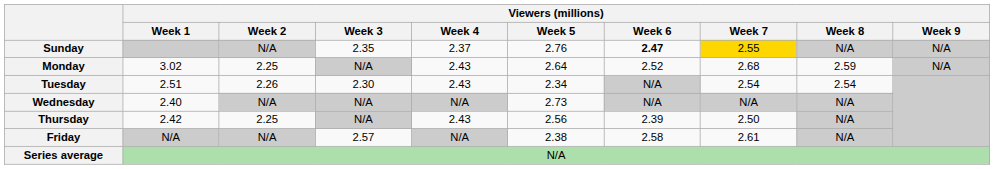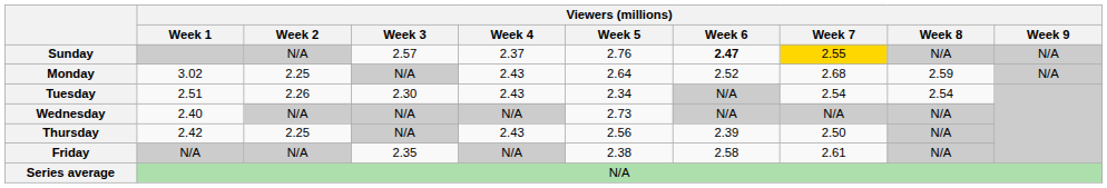Sunday | Viewers (millions) / Week 3: 2.35 -> 2.57
Friday | Viewers (millions) / Week 3: 2.57 -> 2.35
